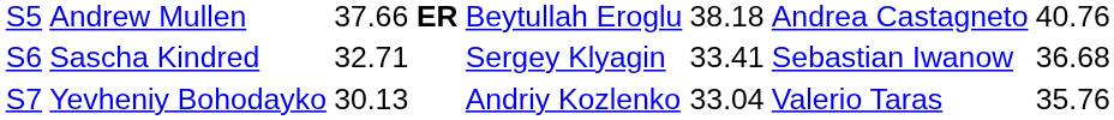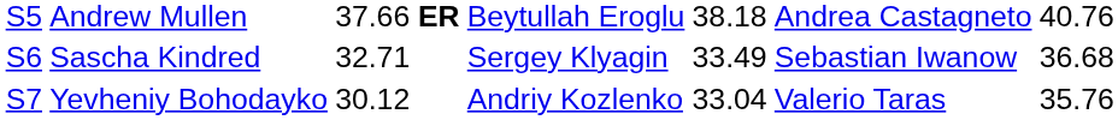Sascha Kindred | column 5: 33.41 -> 33.49
Yevheniy Bohodayko | column 3: 30.13 -> 30.12
